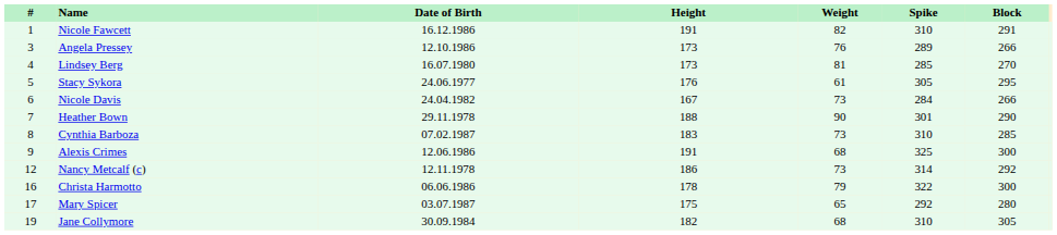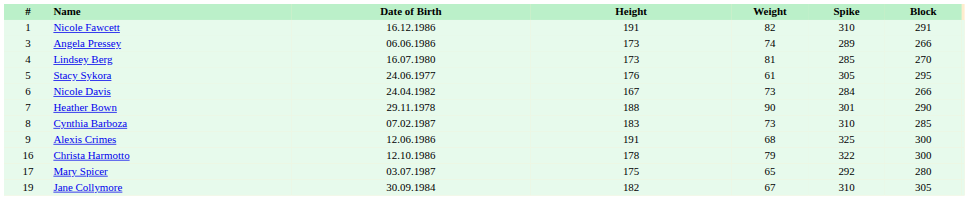Angela Pressey | Date of Birth: 12.10.1986 -> 06.06.1986
Angela Pressey | Weight: 76 -> 74
- row: 12 | Nancy Metcalf (c) | 12.11.1978 | 186 | 73 | 314 | 292
Christa Harmotto | Date of Birth: 06.06.1986 -> 12.10.1986
Jane Collymore | Weight: 68 -> 67
